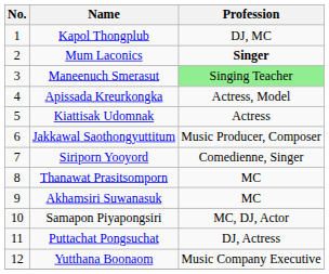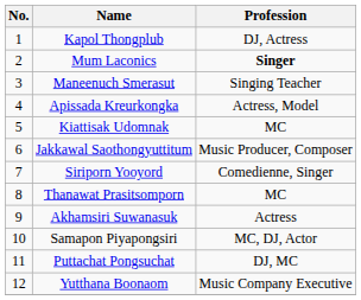Kapol Thongplub | Profession: DJ, MC -> DJ, Actress
Maneenuch Smerasut | Profession: lightgreen background -> no background
Kiattisak Udomnak | Profession: Actress -> MC
Akhamsiri Suwanasuk | Profession: MC -> Actress
Puttachat Pongsuchat | Profession: DJ, Actress -> DJ, MC
